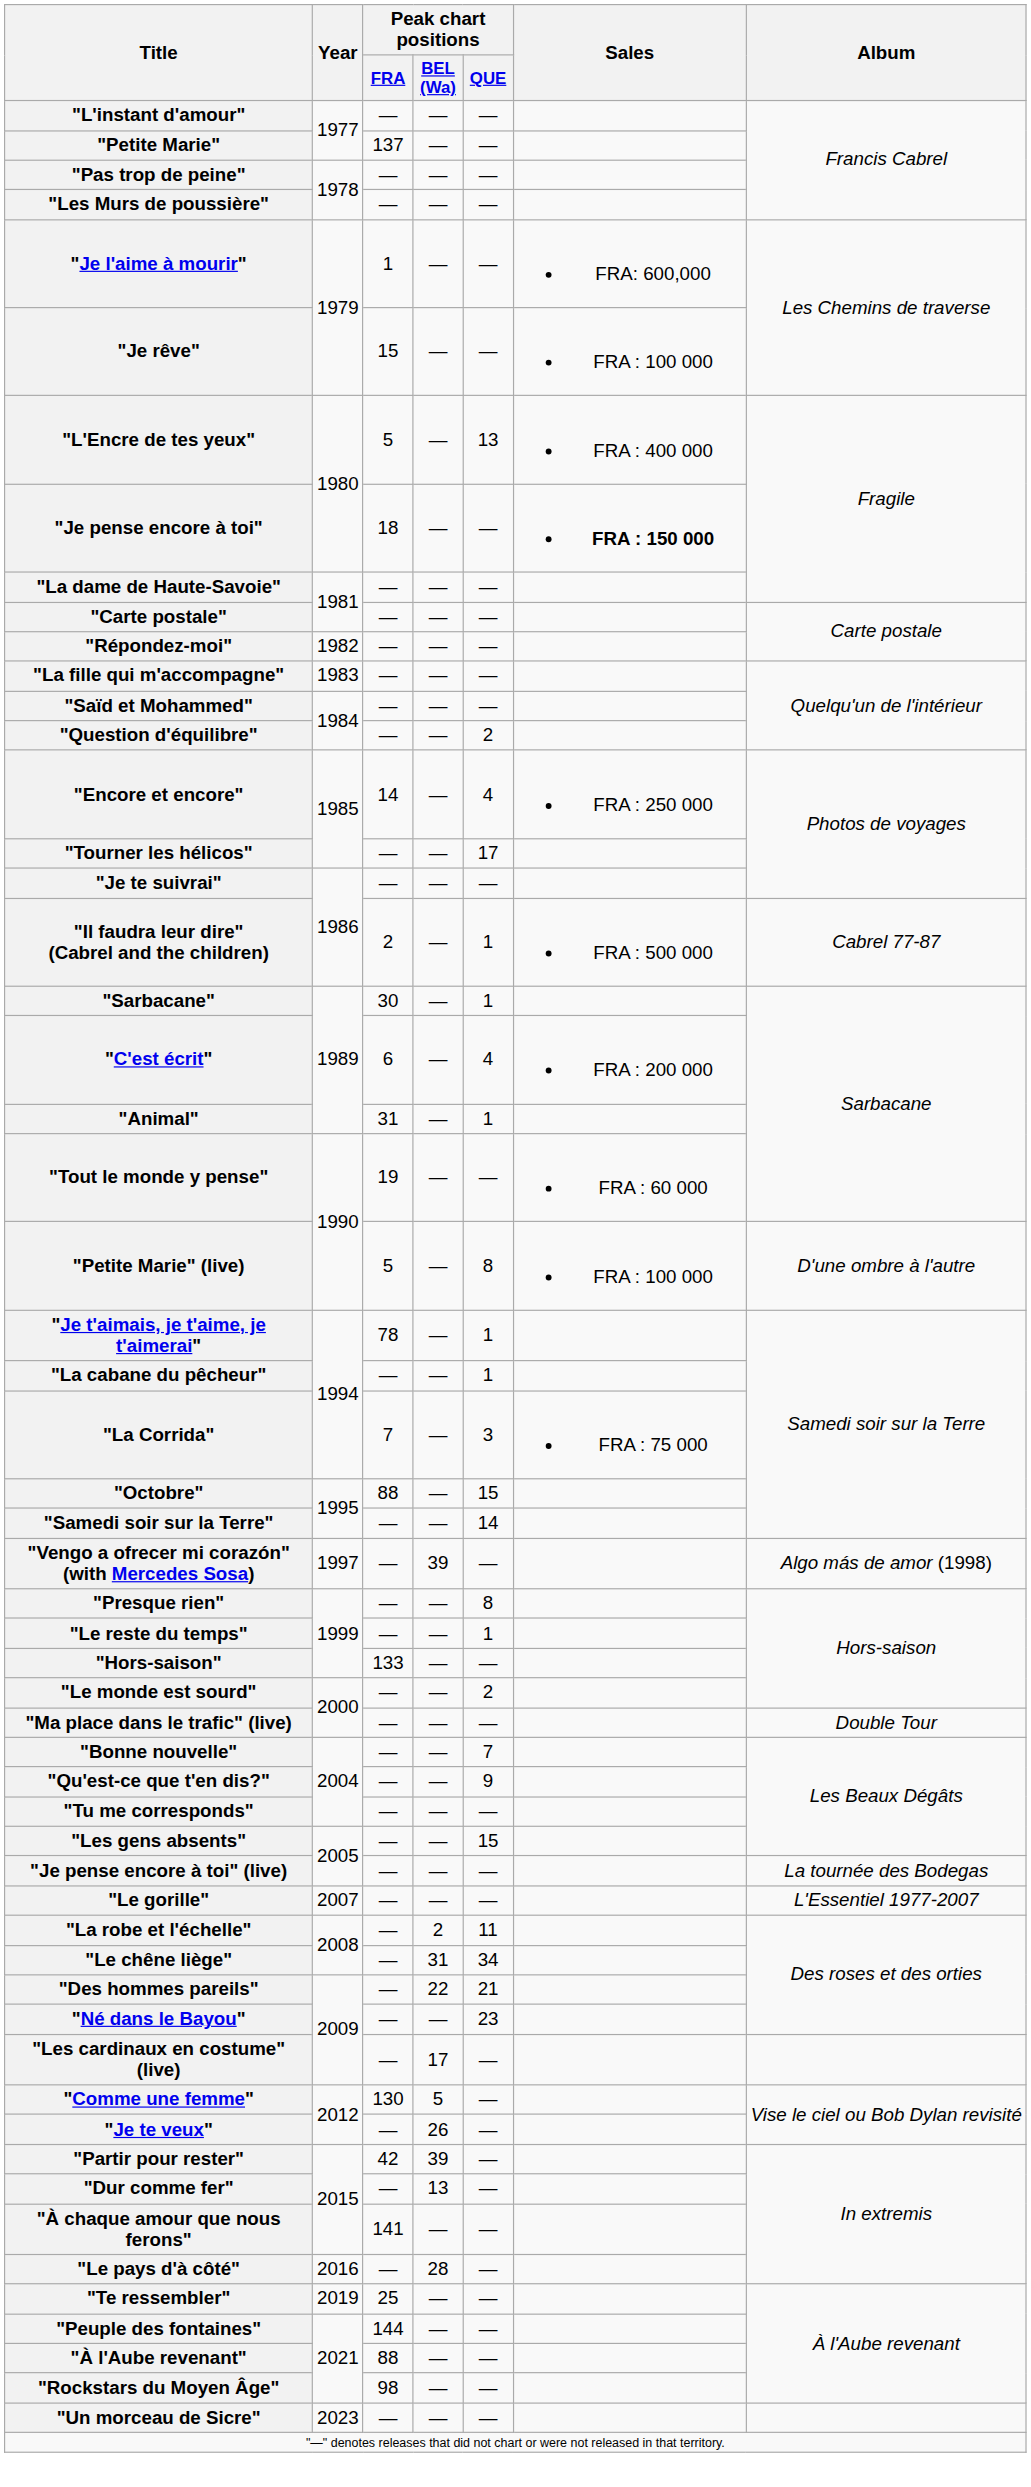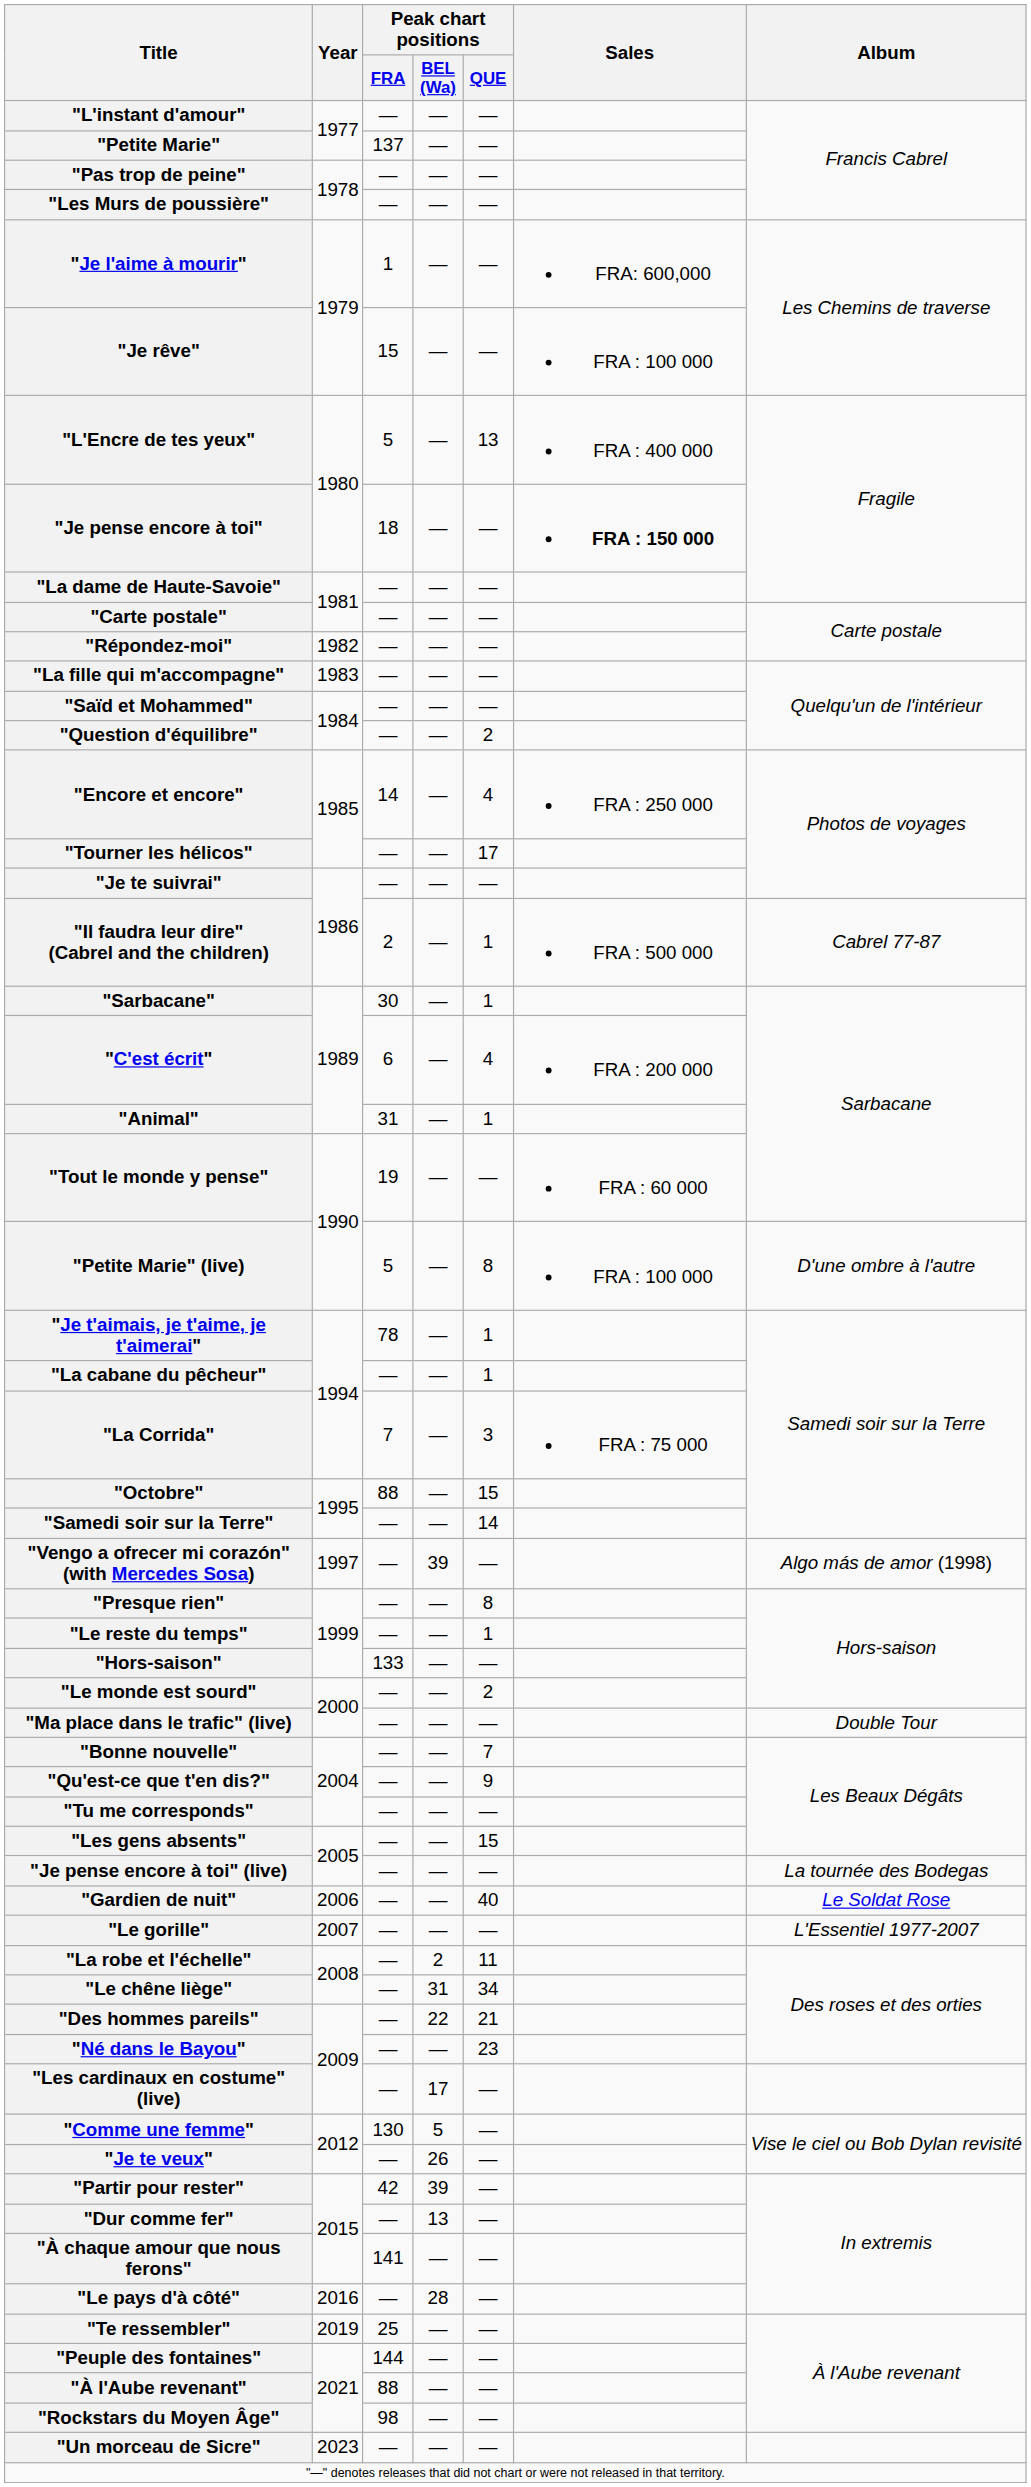+ row: "Gardien de nuit" | 2006 | — | — | 40 | Le Soldat Rose
